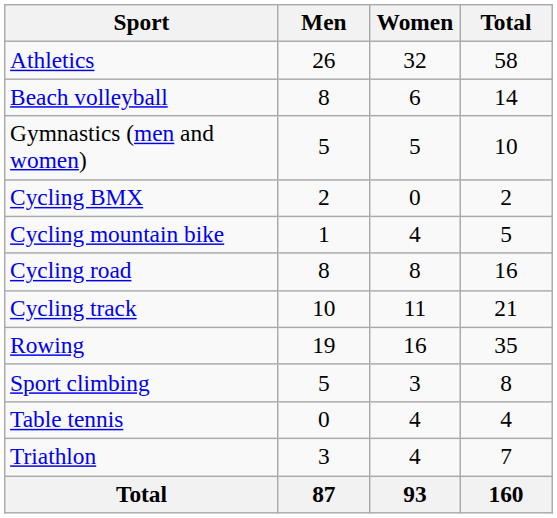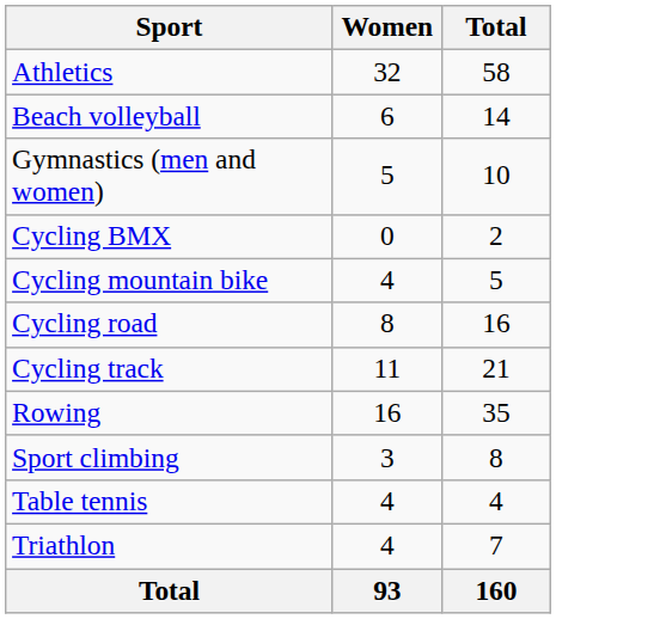- column: Men | 26 | 8 | 5 | 2 | 1 | 8 | 10 | 19 | 5 | 0 | 3 | 87
